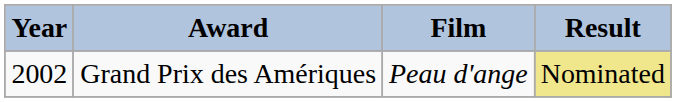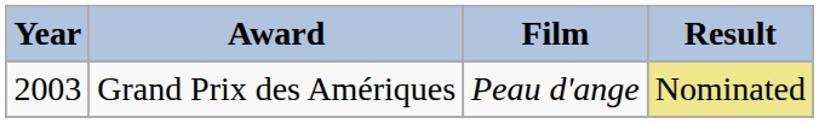Grand Prix des Amériques | Year: 2002 -> 2003
